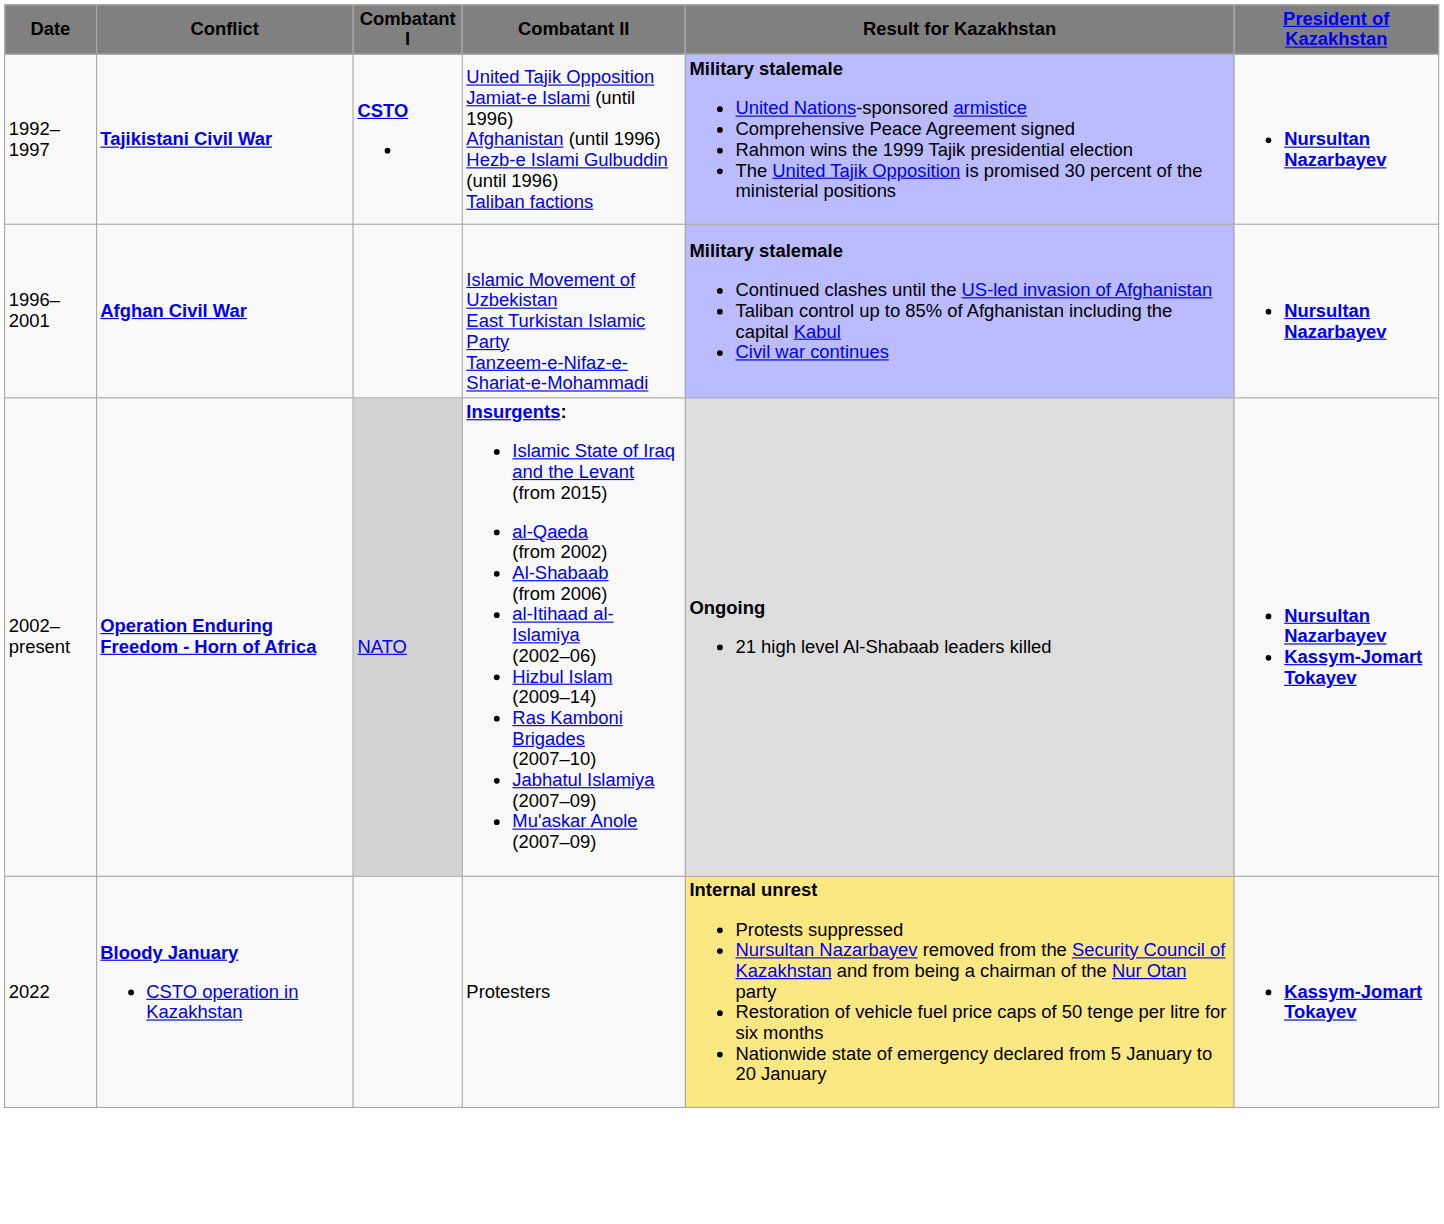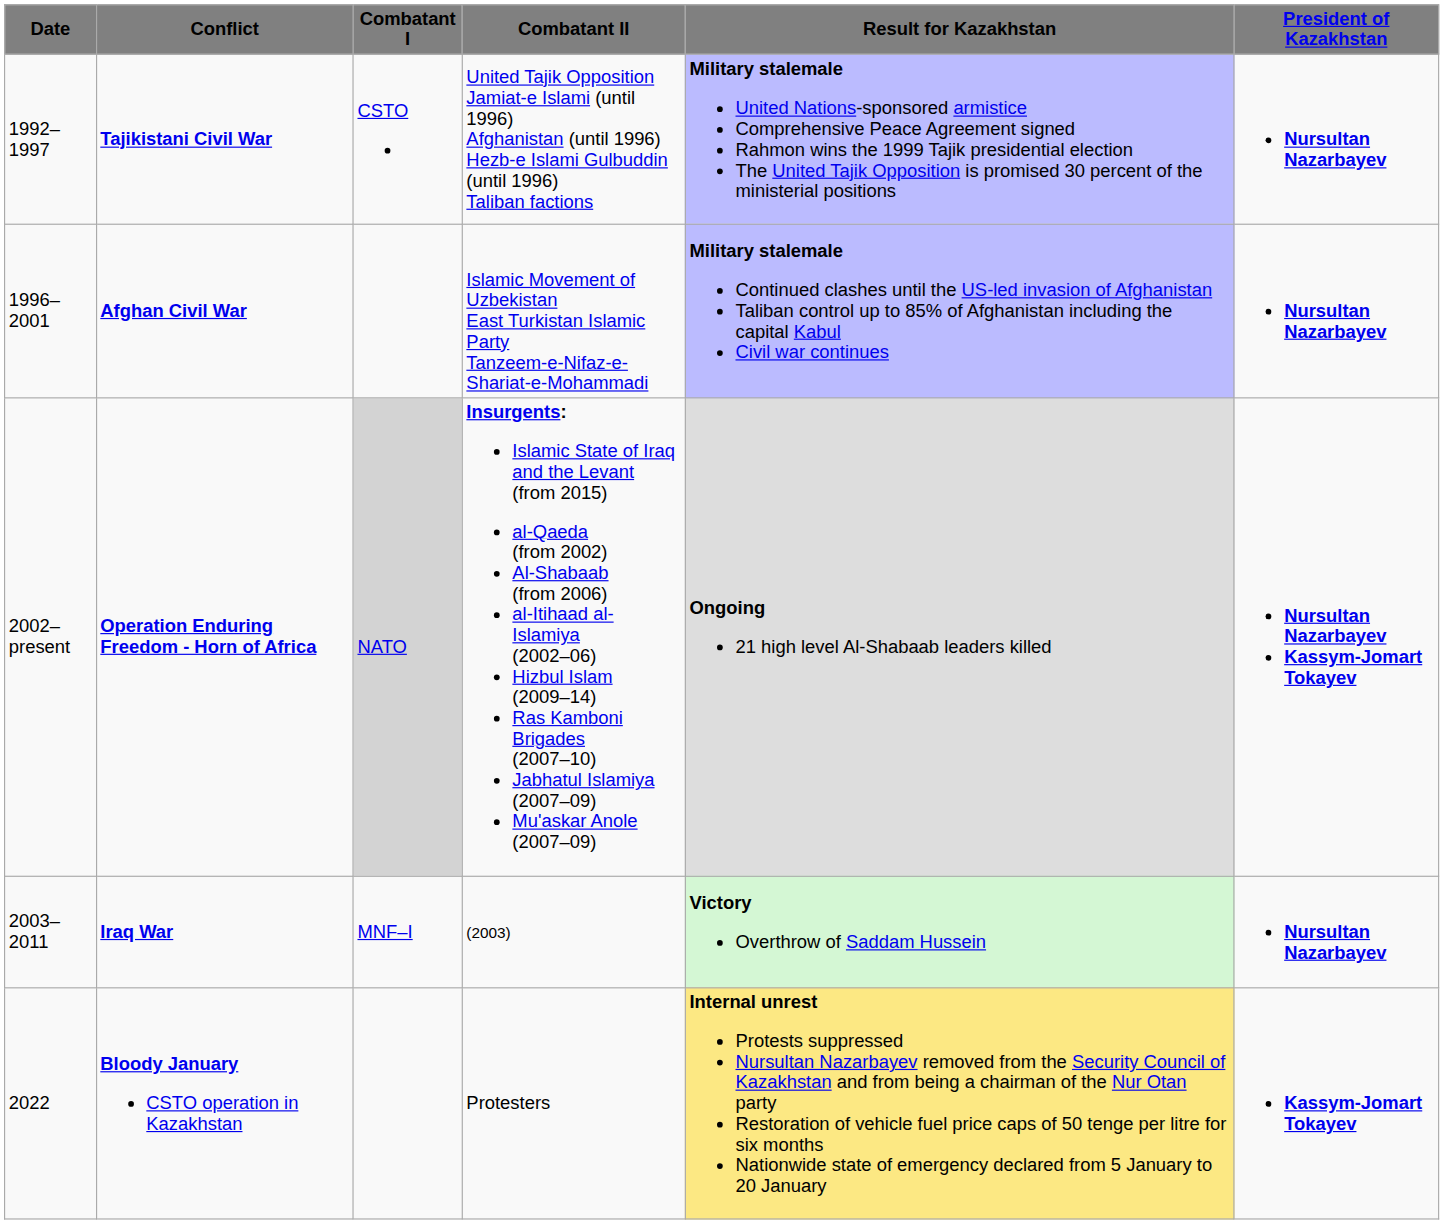Tajikistani Civil War | Combatant I: bold -> normal
+ row: 2003–2011 | Iraq War | MNF–I | (2003) | Victory Overthrow of Saddam Hussein | Nursultan Nazarbayev
